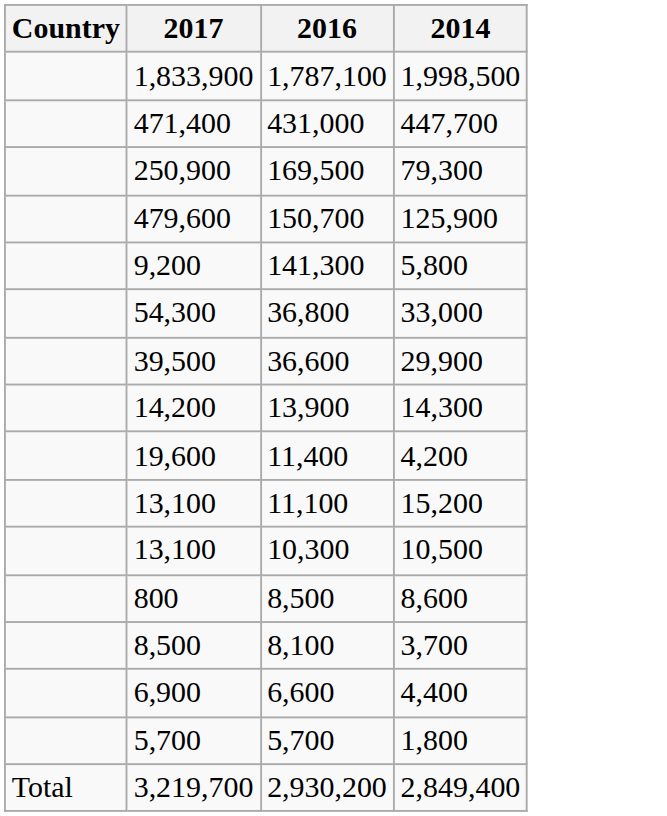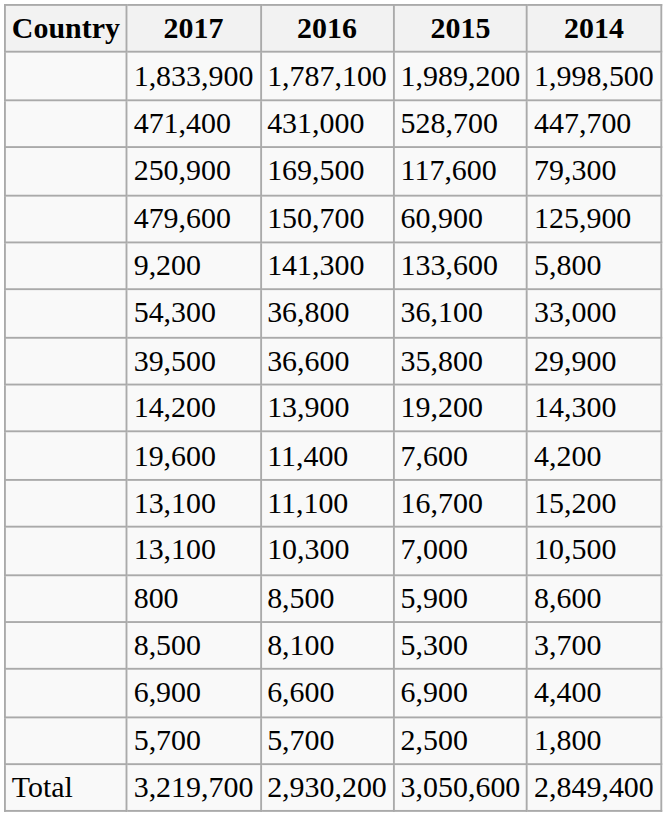+ column: 2015 | 1,989,200 | 528,700 | 117,600 | 60,900 | 133,600 | 36,100 | 35,800 | 19,200 | 7,600 | 16,700 | 7,000 | 5,900 | 5,300 | 6,900 | 2,500 | 3,050,600
